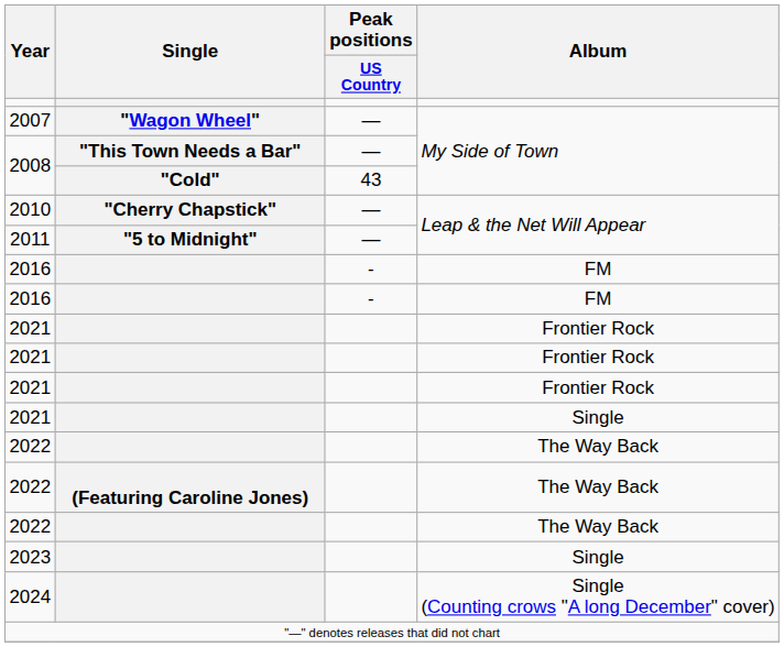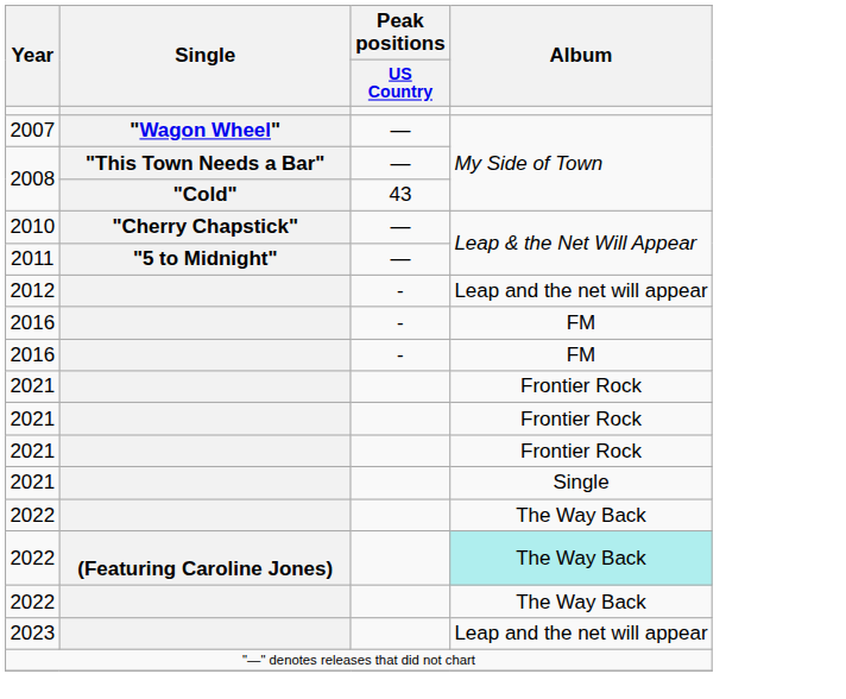+ row: 2012 | - | Leap and the net will appear
2022 / (Featuring Caroline Jones) | Album: no background -> paleturquoise background
2023 | Album: Single -> Leap and the net will appear
- row: 2024 | Single (Counting crows "A long December" cover)
